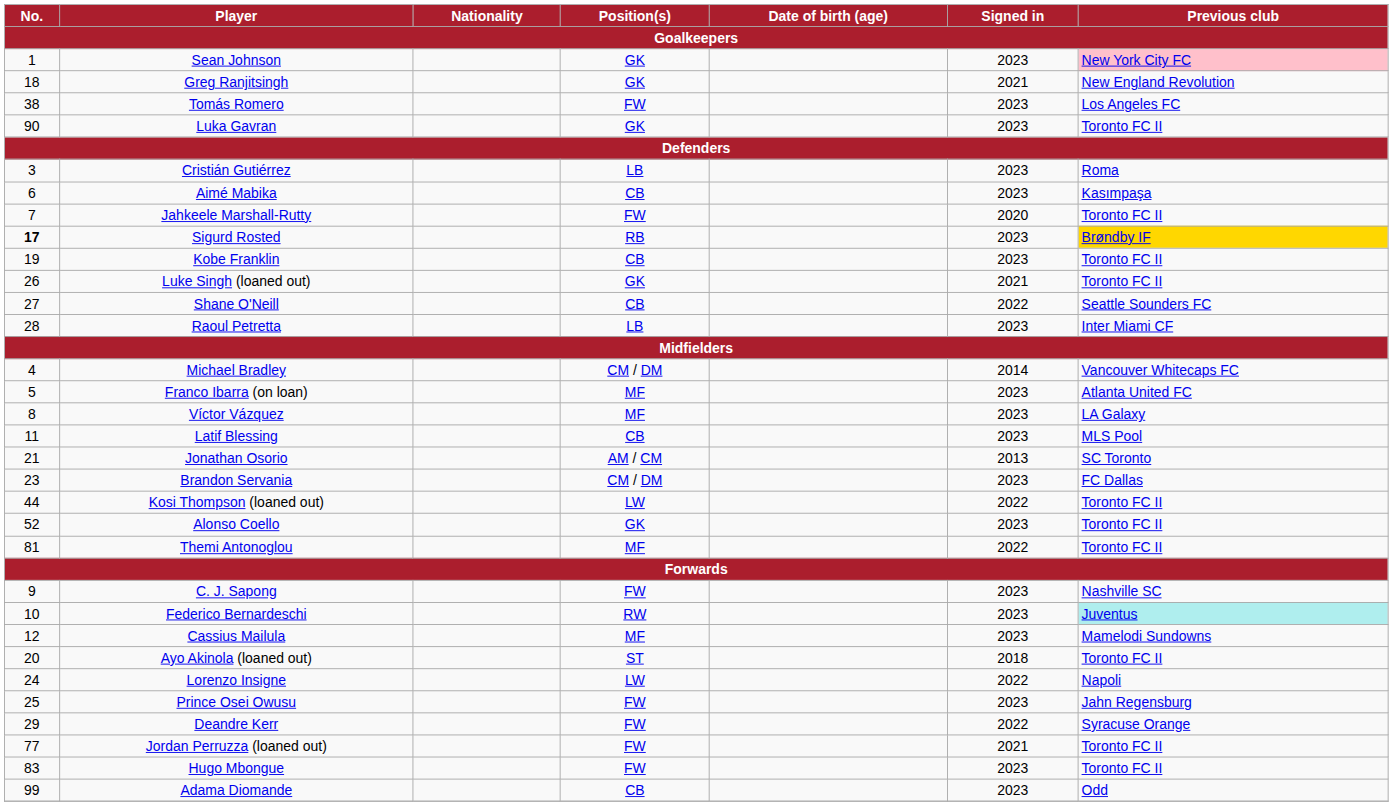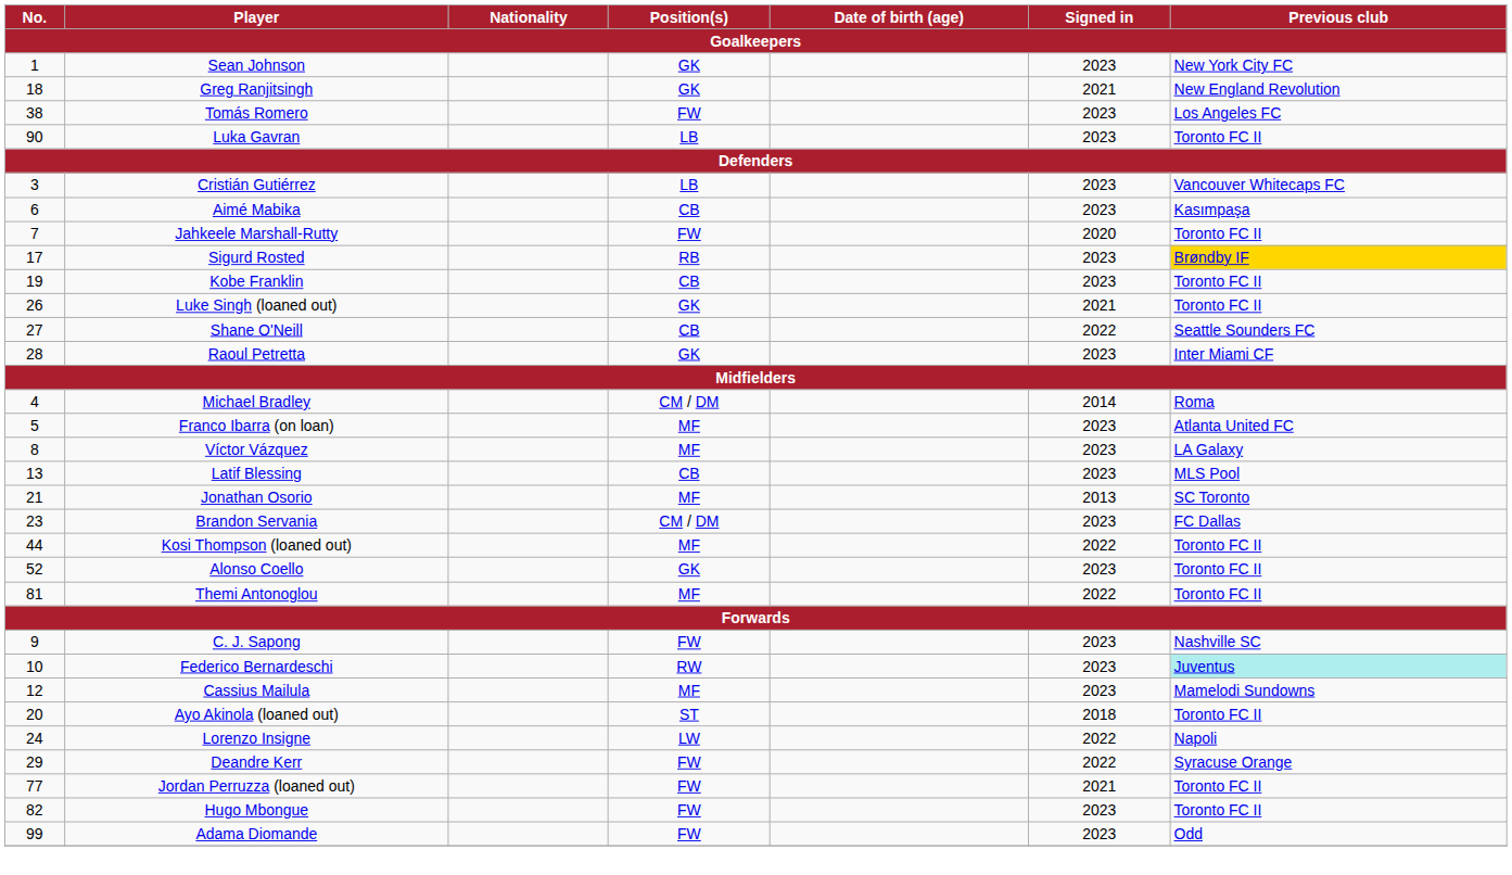Sean Johnson | Previous club: pink background -> no background
Luka Gavran | Position(s): GK -> LB
Cristián Gutiérrez | Previous club: Roma -> Vancouver Whitecaps FC
Sigurd Rosted | No.: bold -> normal
Raoul Petretta | Position(s): LB -> GK
Michael Bradley | Previous club: Vancouver Whitecaps FC -> Roma
Latif Blessing | No.: 11 -> 13
Jonathan Osorio | Position(s): AM / CM -> MF
Kosi Thompson (loaned out) | Position(s): LW -> MF
- row: 25 | Prince Osei Owusu | FW | 2023 | Jahn Regensburg
Hugo Mbongue | No.: 83 -> 82
Adama Diomande | Position(s): CB -> FW
